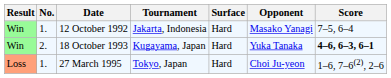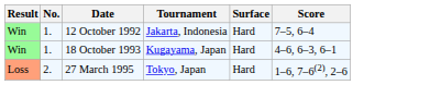- column: Opponent | Masako Yanagi | Yuka Tanaka | Choi Ju-yeon
18 October 1993 | No.: 2. -> 1.
18 October 1993 | Score: bold -> normal
27 March 1995 | No.: 1. -> 2.
